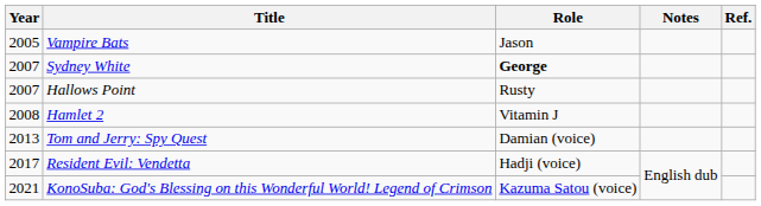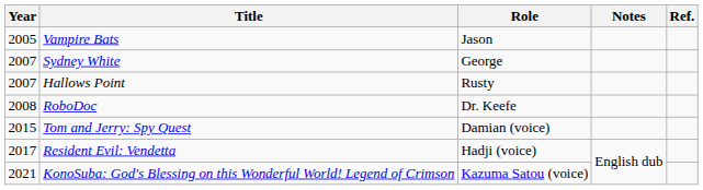Sydney White | Role: bold -> normal
- row: 2008 | Hamlet 2 | Vitamin J
+ row: 2008 | RoboDoc | Dr. Keefe
Tom and Jerry: Spy Quest | Year: 2013 -> 2015
